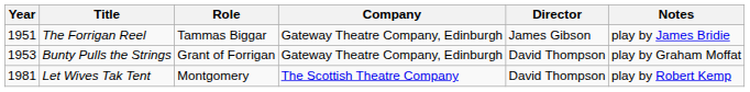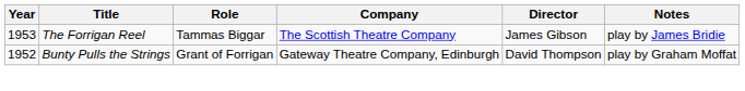The Forrigan Reel | Year: 1951 -> 1953
The Forrigan Reel | Company: Gateway Theatre Company, Edinburgh -> The Scottish Theatre Company
Bunty Pulls the Strings | Year: 1953 -> 1952
- row: 1981 | Let Wives Tak Tent | Montgomery | The Scottish Theatre Company | David Thompson | play by Robert Kemp
